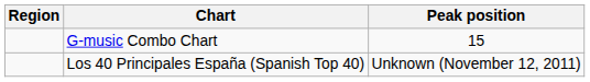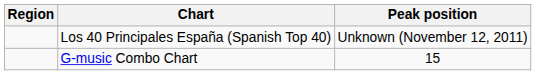rows swapped: G-music Combo Chart <-> Los 40 Principales España (Spanish Top 40)
